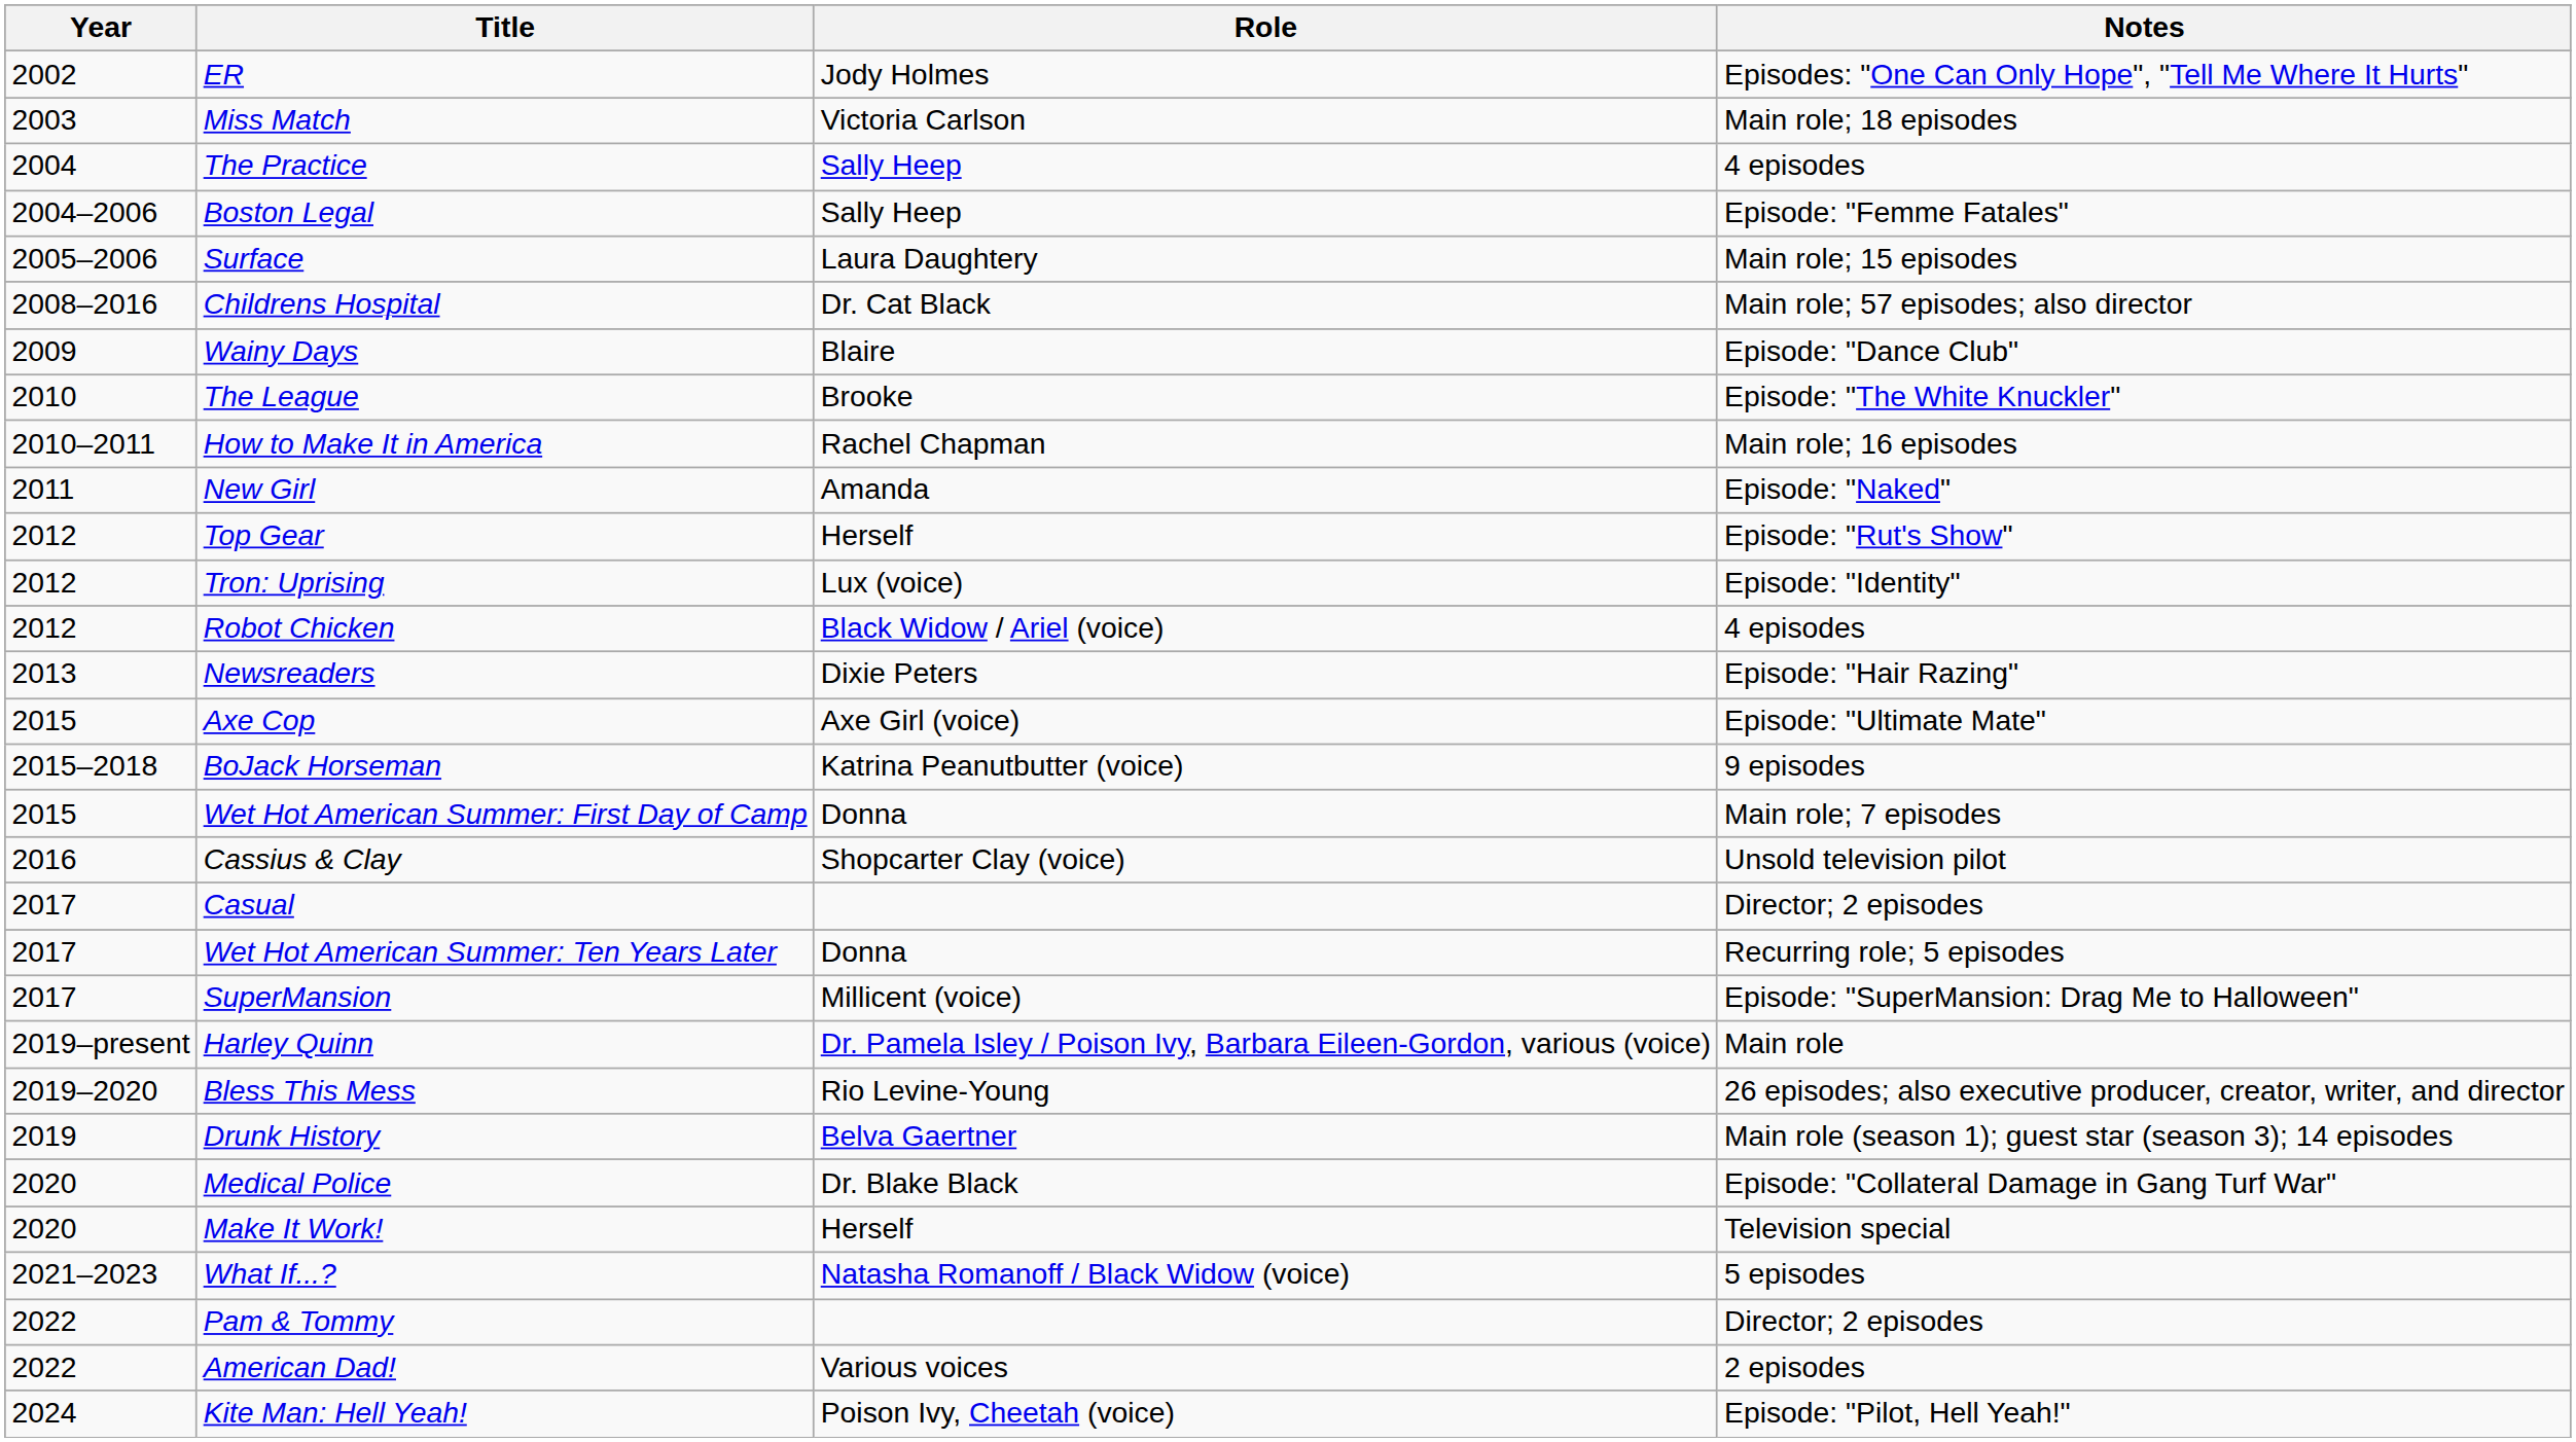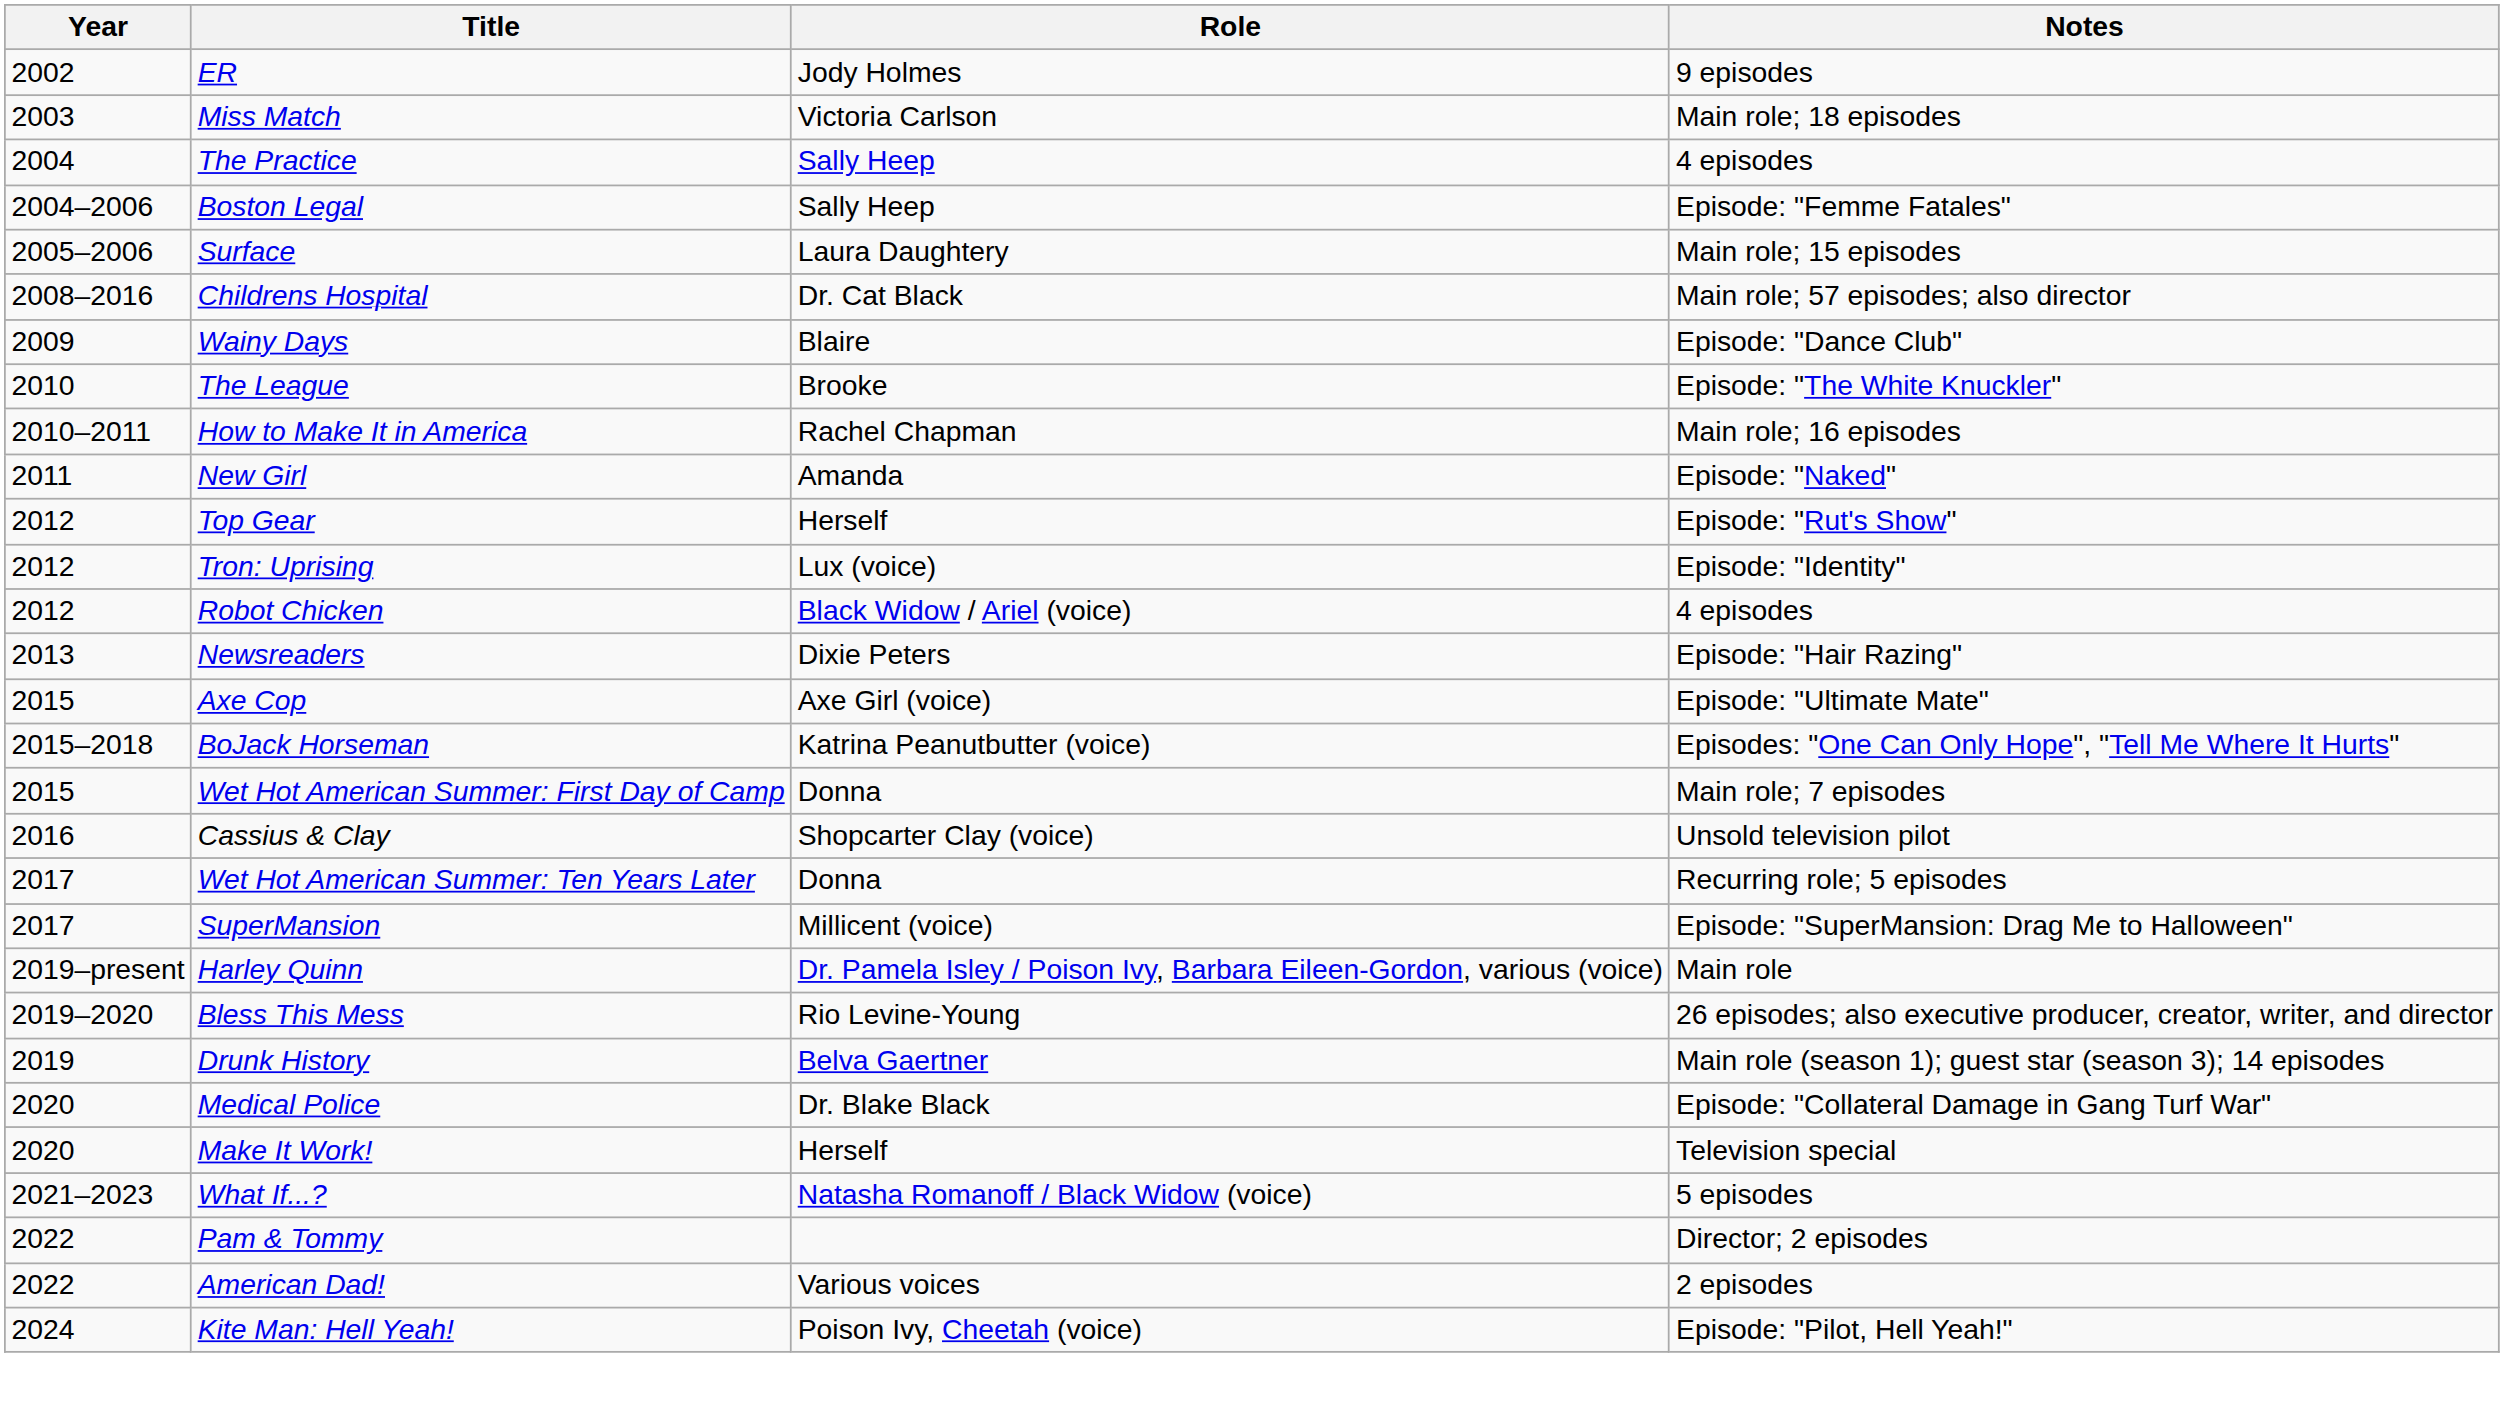ER | Notes: Episodes: "One Can Only Hope", "Tell Me Where It Hurts" -> 9 episodes
BoJack Horseman | Notes: 9 episodes -> Episodes: "One Can Only Hope", "Tell Me Where It Hurts"
- row: 2017 | Casual | Director; 2 episodes
